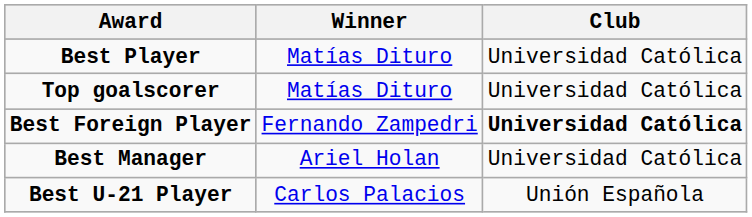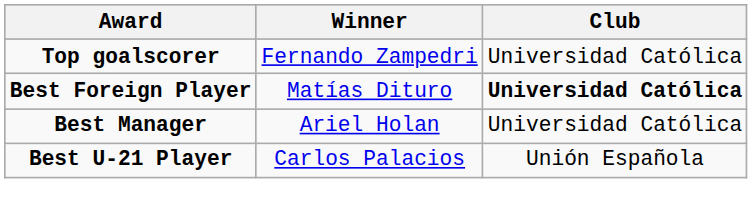- row: Best Player | Matías Dituro | Universidad Católica
Top goalscorer | Winner: Matías Dituro -> Fernando Zampedri
Best Foreign Player | Winner: Fernando Zampedri -> Matías Dituro
